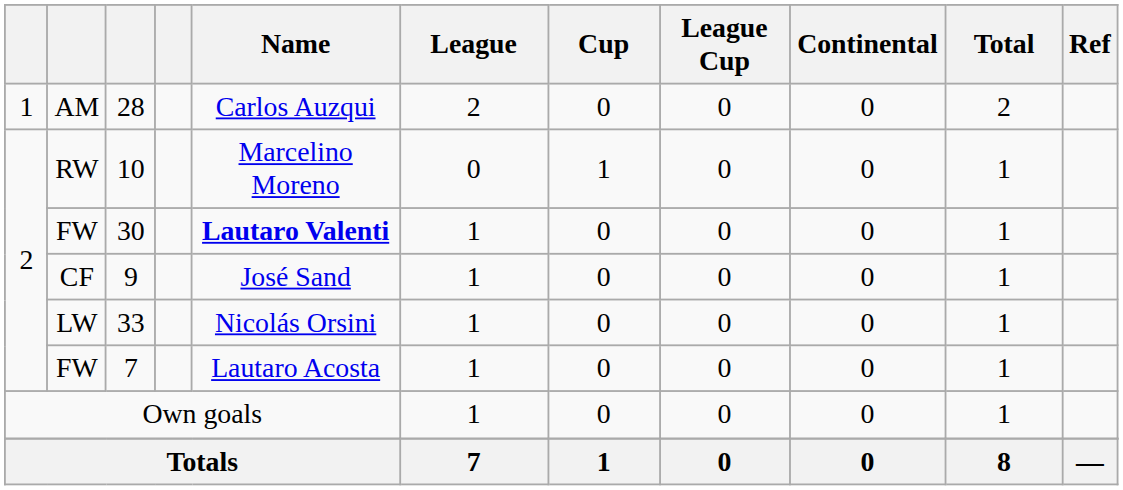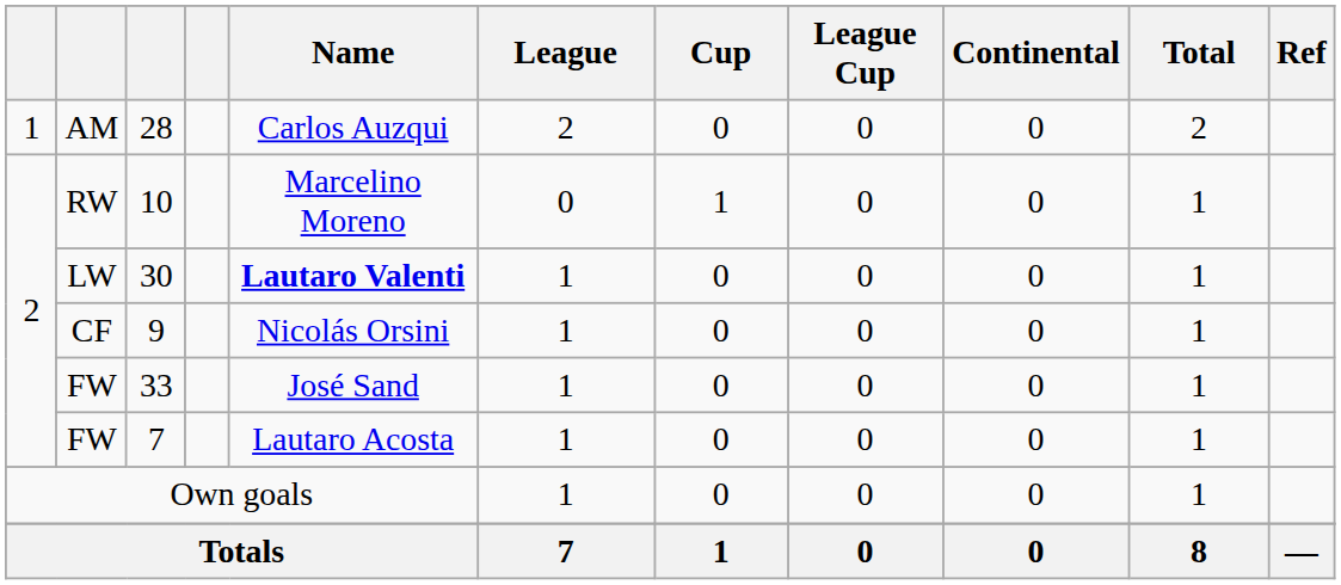30 | column 2: FW -> LW
9 | Name: José Sand -> Nicolás Orsini
33 | column 2: LW -> FW
33 | Name: Nicolás Orsini -> José Sand
